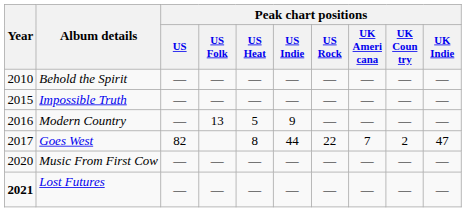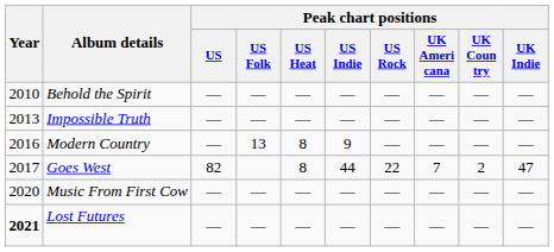Impossible Truth | Year: 2015 -> 2013
Modern Country | Peak chart positions / US Heat: 5 -> 8
